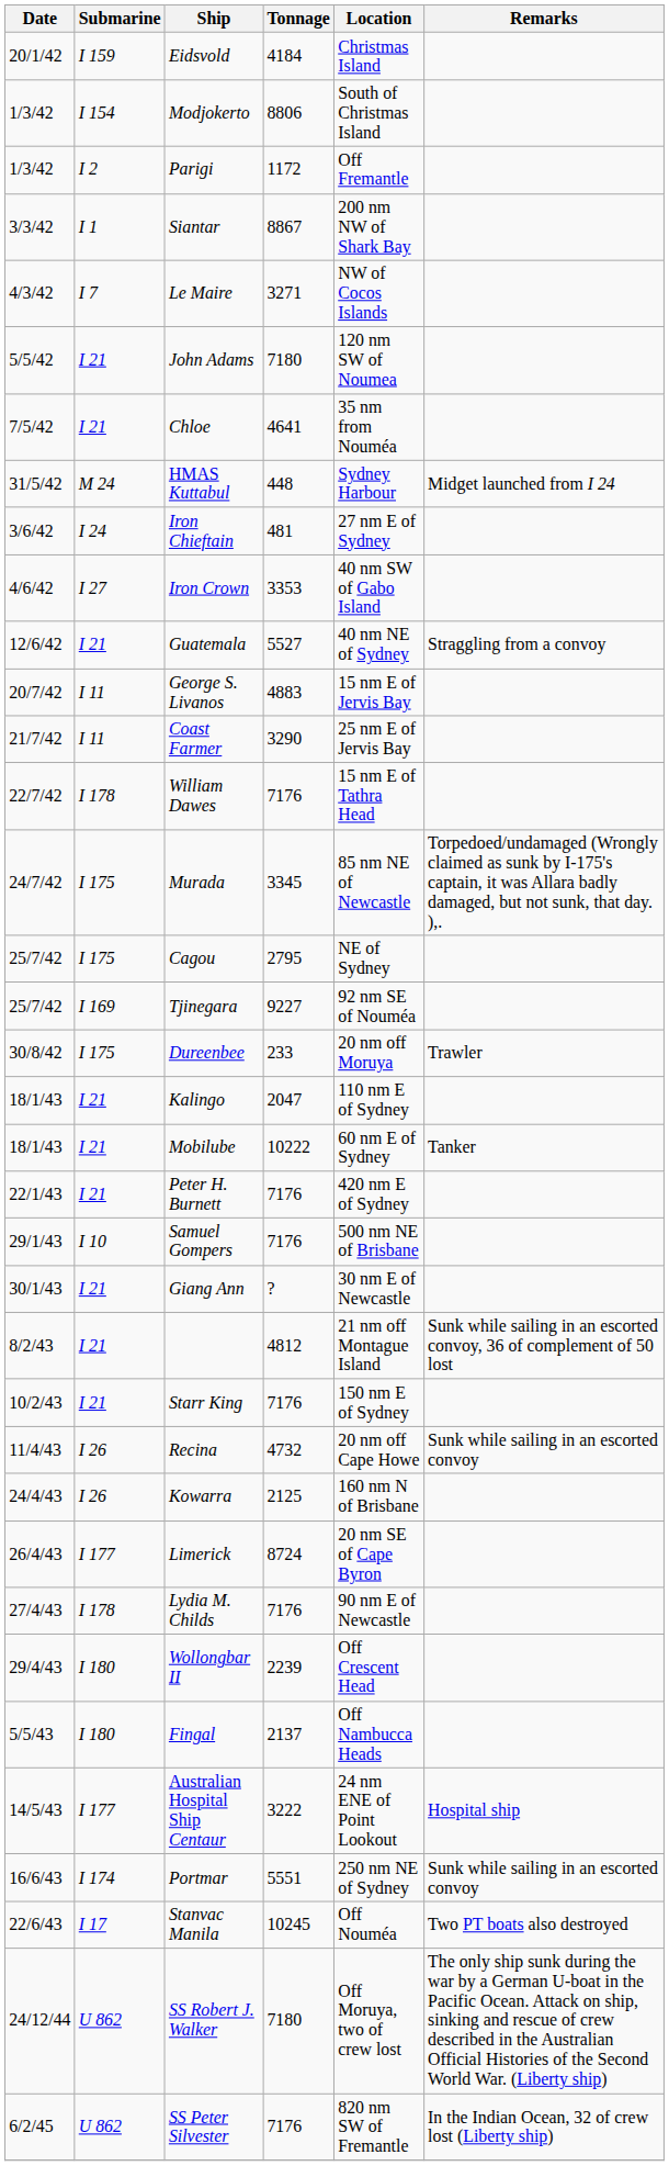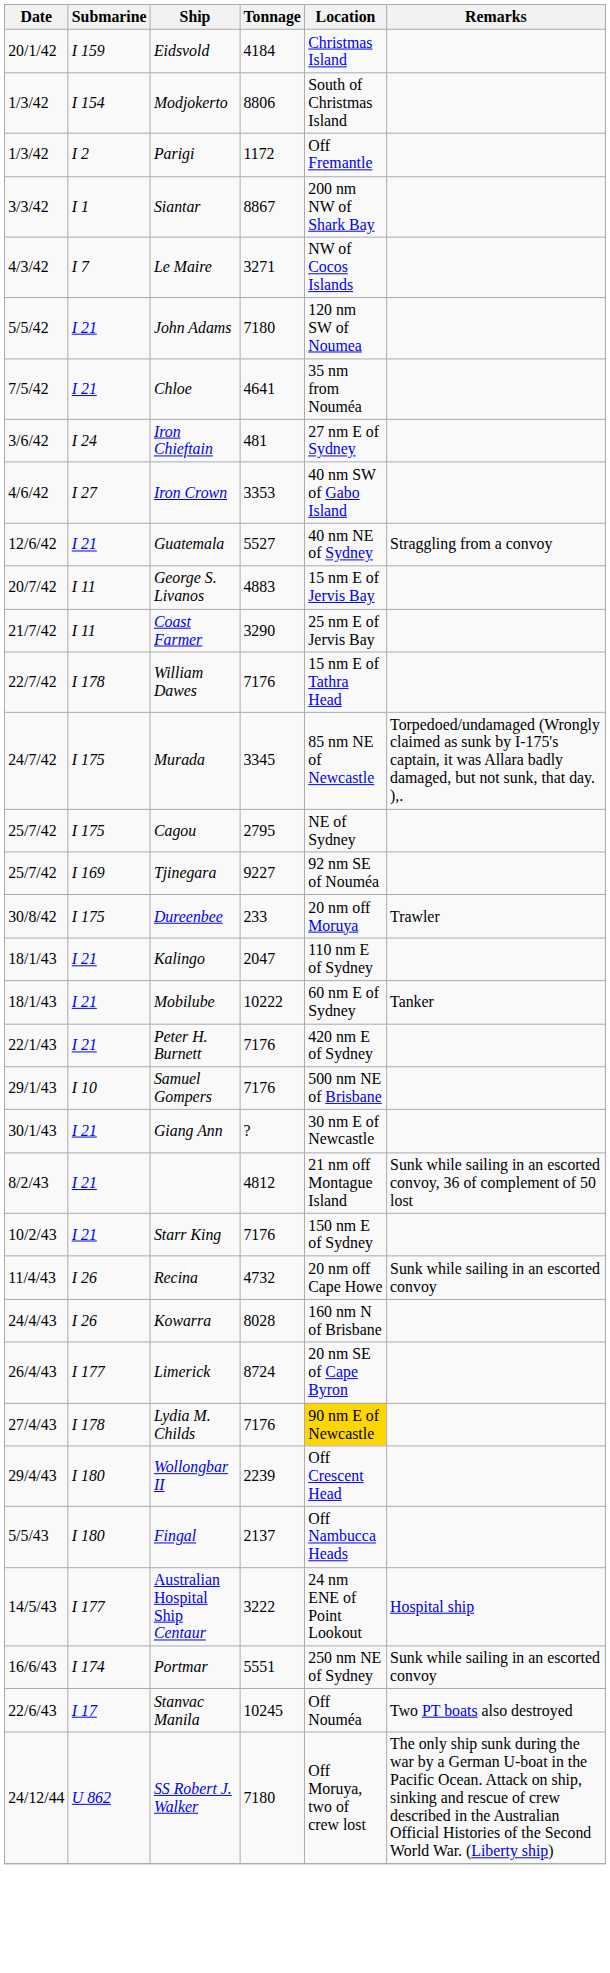- row: 31/5/42 | M 24 | HMAS Kuttabul | 448 | Sydney Harbour | Midget launched from I 24
Kowarra | Tonnage: 2125 -> 8028
Lydia M. Childs | Location: no background -> gold background
- row: 6/2/45 | U 862 | SS Peter Silvester | 7176 | 820 nm SW of Fremantle | In the Indian Ocean, 32 of crew lost (Liberty ship)
